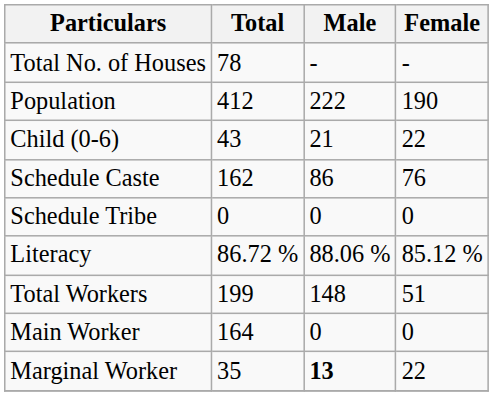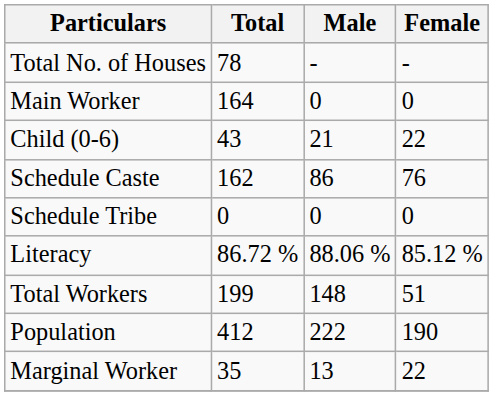rows swapped: Population <-> Main Worker
Marginal Worker | Male: bold -> normal
